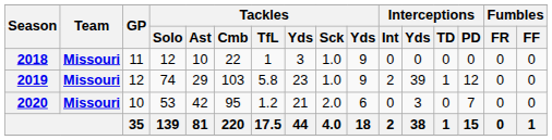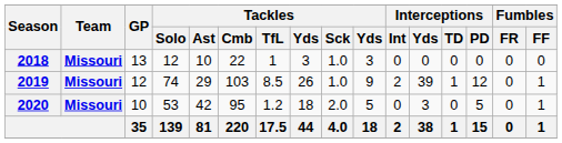2018 | GP: 11 -> 13
2018 | column 10: 9 -> 3
2019 | Tackles / TfL: 5.8 -> 8.5
2019 | column 8: 23 -> 26
2019 | Fumbles / FF: 0 -> 1
2020 | column 8: 21 -> 18
2020 | column 10: 6 -> 5
2020 | Interceptions / PD: 7 -> 5
2020 | Fumbles / FF: 0 -> 1
